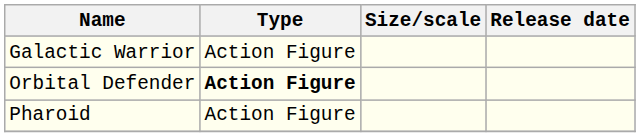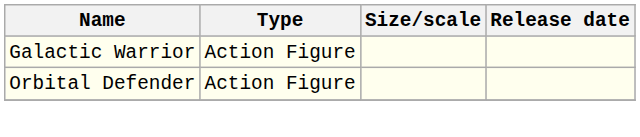Orbital Defender | Type: bold -> normal
- row: Pharoid | Action Figure
